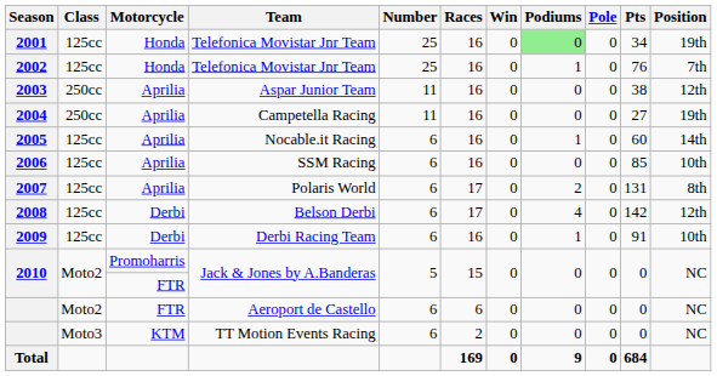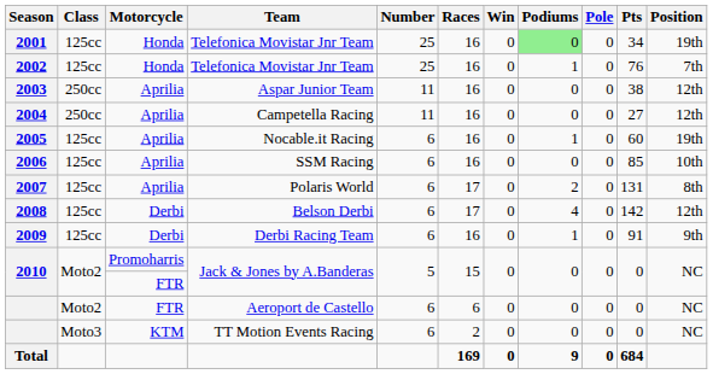2004 | Position: 19th -> 12th
2005 | Position: 14th -> 19th
2009 | Position: 10th -> 9th
